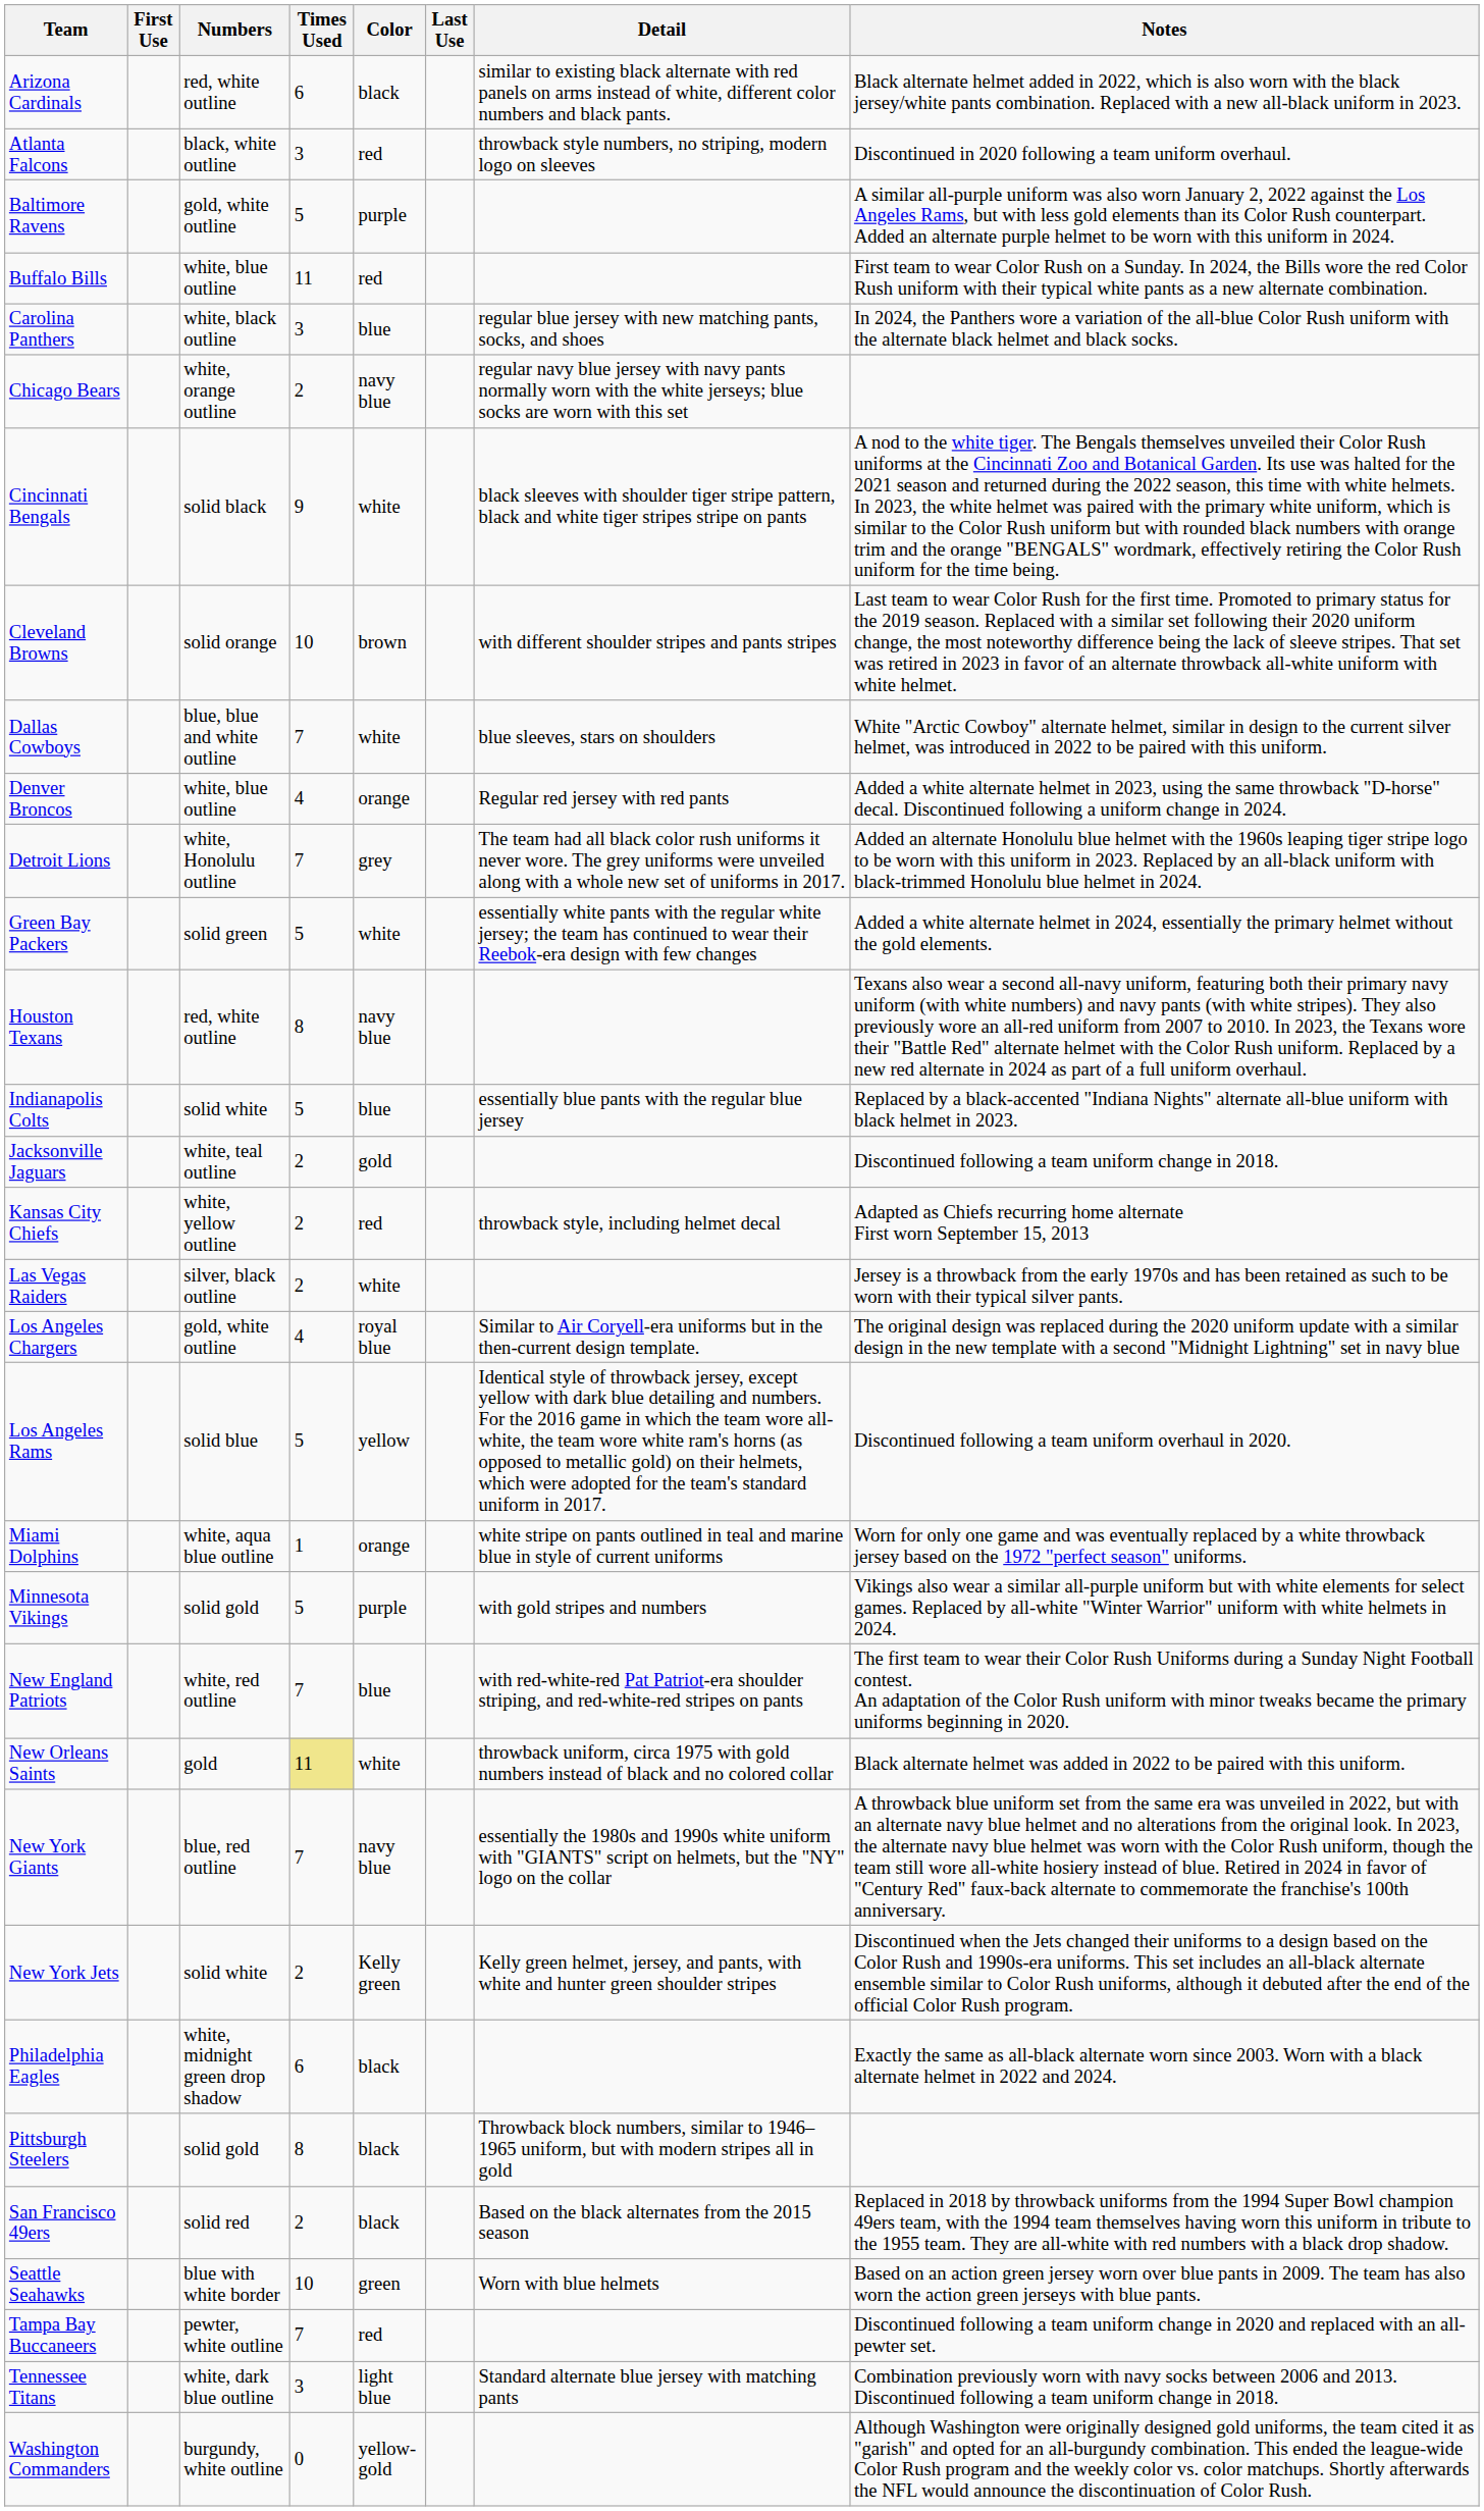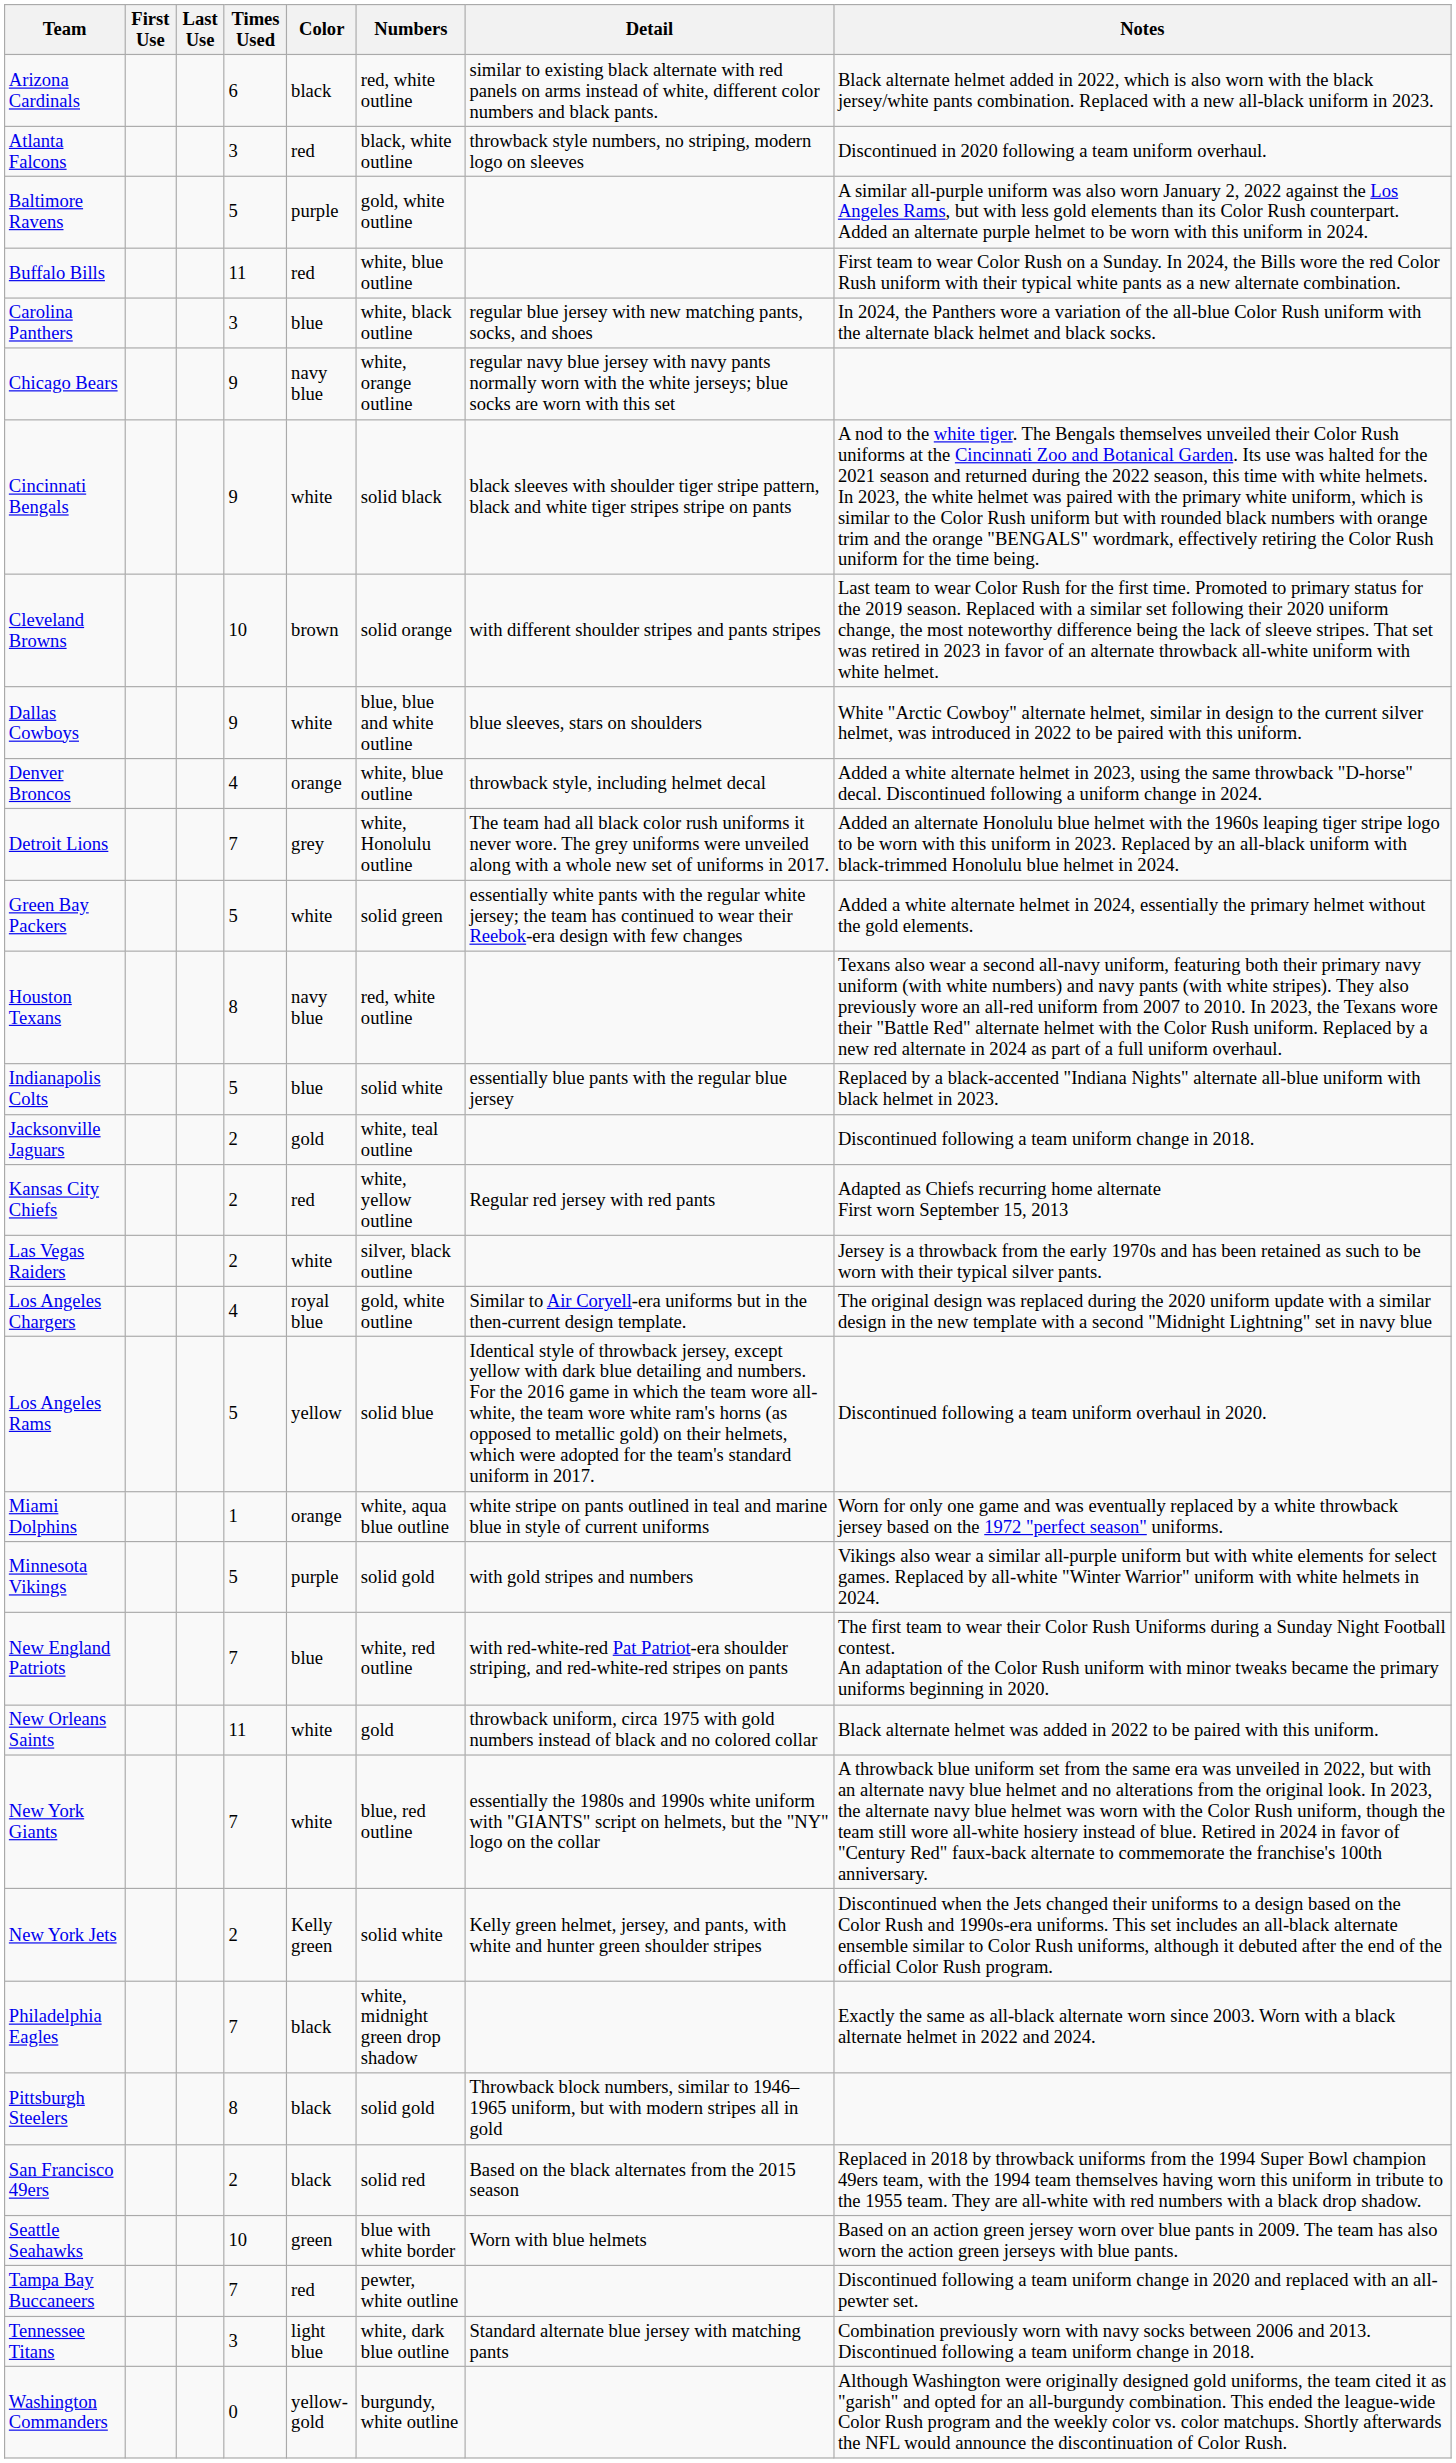columns swapped: Last Use <-> Numbers
Chicago Bears | Times Used: 2 -> 9
Dallas Cowboys | Times Used: 7 -> 9
Denver Broncos | Detail: Regular red jersey with red pants -> throwback style, including helmet decal
Kansas City Chiefs | Detail: throwback style, including helmet decal -> Regular red jersey with red pants
New Orleans Saints | Times Used: khaki background -> no background
New York Giants | Color: navy blue -> white
Philadelphia Eagles | Times Used: 6 -> 7
